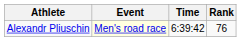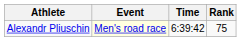Alexandr Pliuschin | Rank: 76 -> 75
